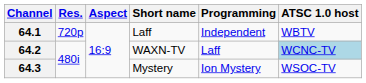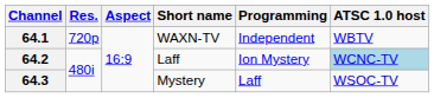64.1 | Short name: Laff -> WAXN-TV
64.2 | Short name: WAXN-TV -> Laff
64.2 | Programming: Laff -> Ion Mystery
64.3 | Programming: Ion Mystery -> Laff
